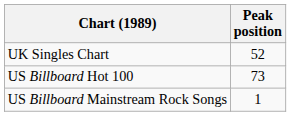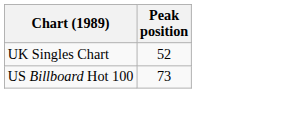- row: US Billboard Mainstream Rock Songs | 1
